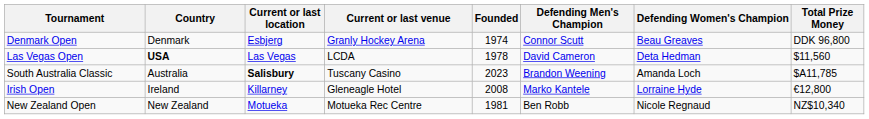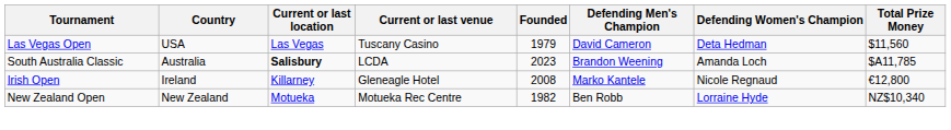- row: Denmark Open | Denmark | Esbjerg | Granly Hockey Arena | 1974 | Connor Scutt | Beau Greaves | DDK 96,800
Las Vegas Open | Country: bold -> normal
Las Vegas Open | Current or last venue: LCDA -> Tuscany Casino
Las Vegas Open | Founded: 1978 -> 1979
South Australia Classic | Current or last venue: Tuscany Casino -> LCDA
Irish Open | Defending Women's Champion: Lorraine Hyde -> Nicole Regnaud
New Zealand Open | Founded: 1981 -> 1982
New Zealand Open | Defending Women's Champion: Nicole Regnaud -> Lorraine Hyde
